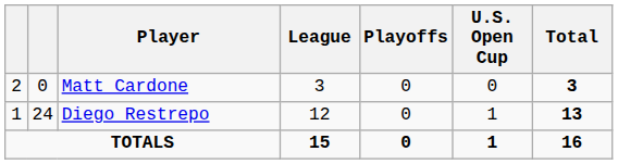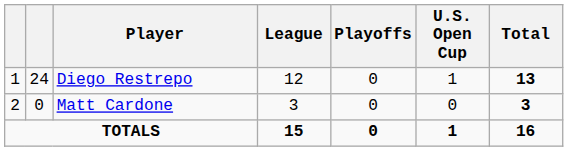rows swapped: Diego Restrepo <-> Matt Cardone
